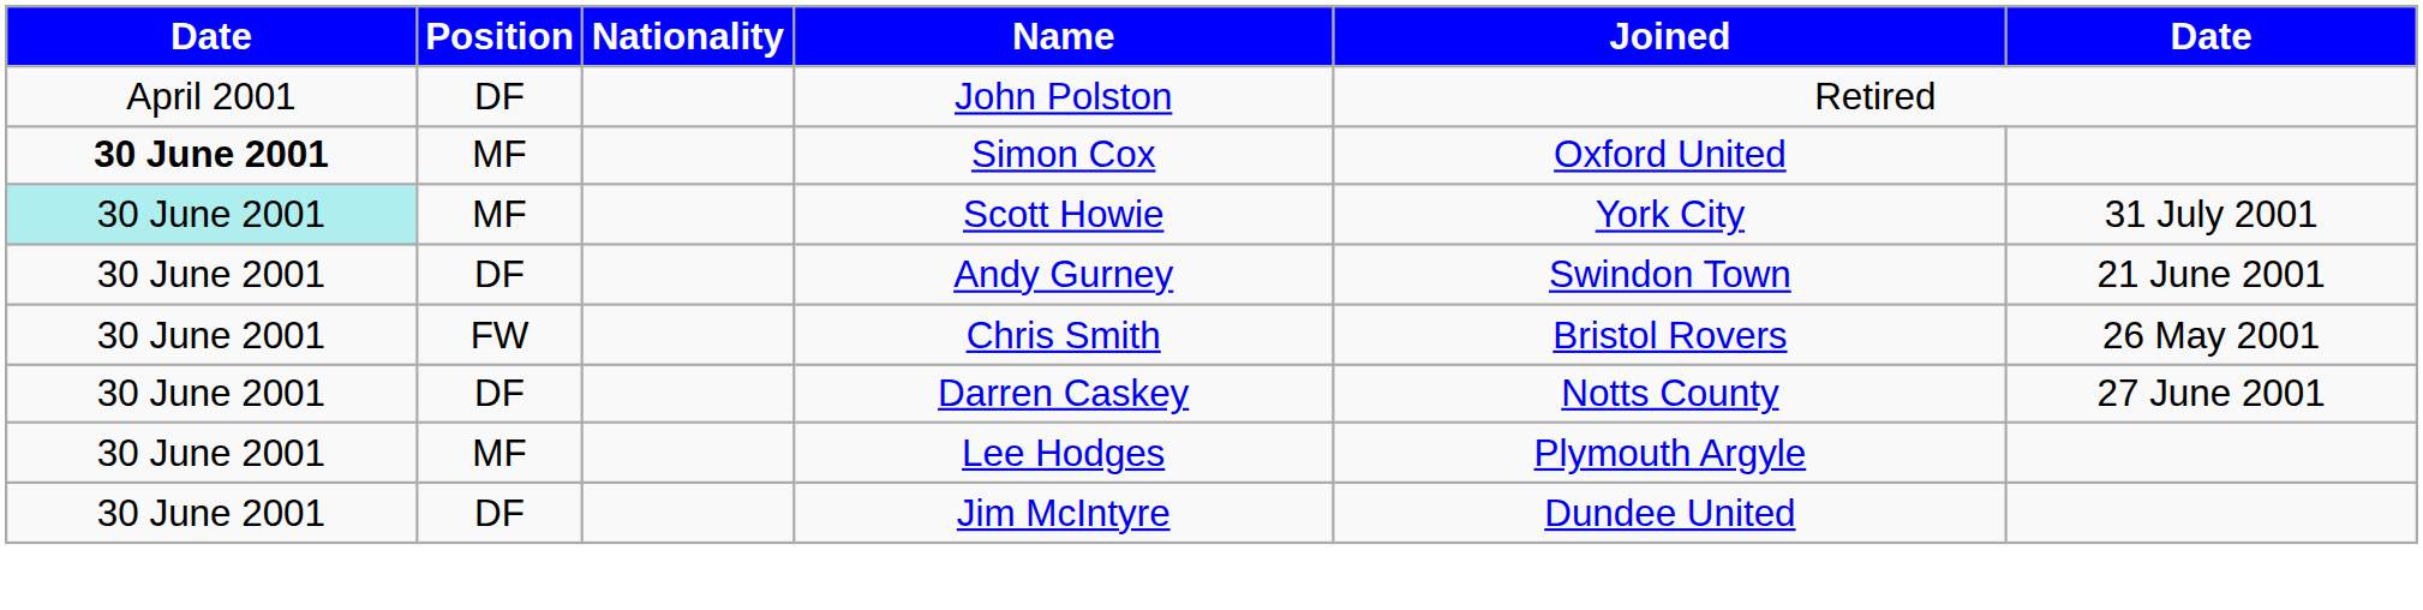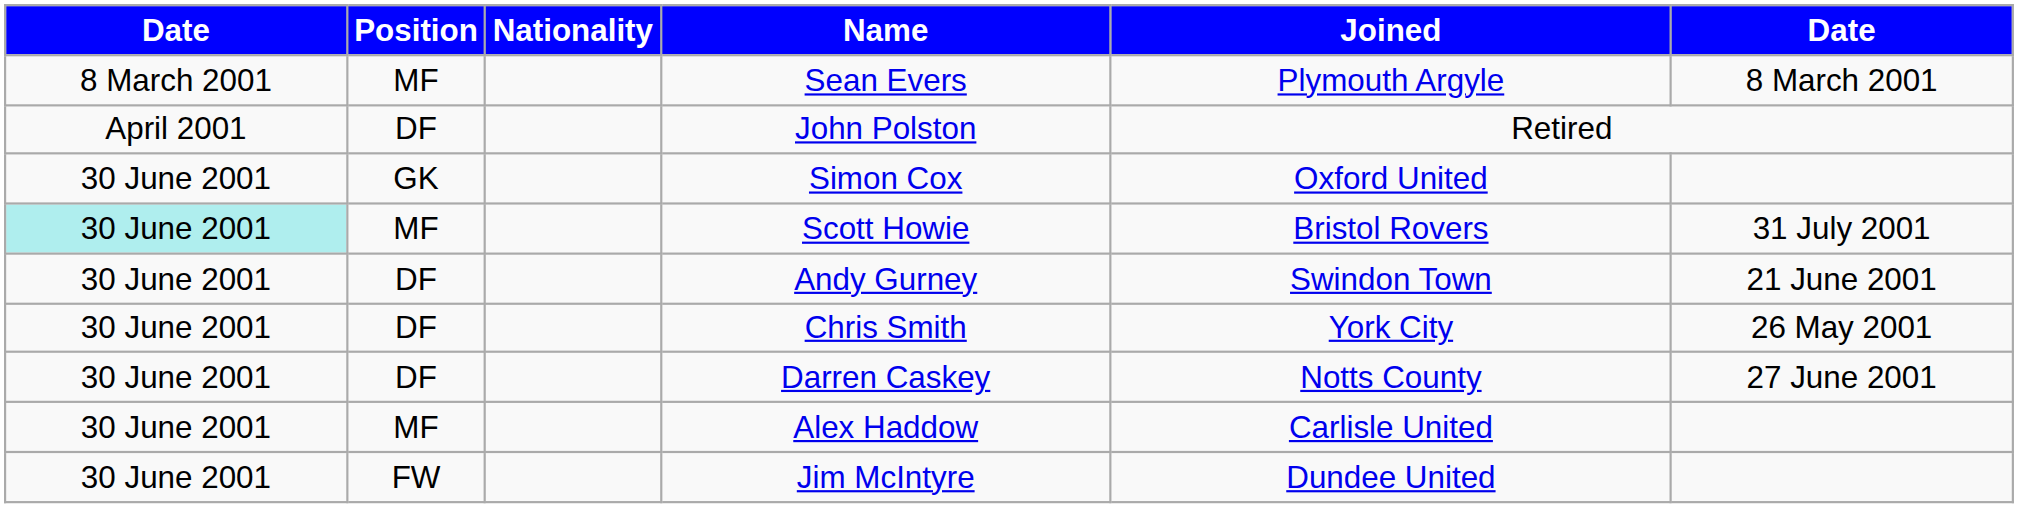+ row: 8 March 2001 | MF | Sean Evers | Plymouth Argyle | 8 March 2001
Simon Cox | column 1: bold -> normal
Simon Cox | Position: MF -> GK
Scott Howie | Joined: York City -> Bristol Rovers
Chris Smith | Position: FW -> DF
Chris Smith | Joined: Bristol Rovers -> York City
+ row: 30 June 2001 | MF | Alex Haddow | Carlisle United
- row: 30 June 2001 | MF | Lee Hodges | Plymouth Argyle
Jim McIntyre | Position: DF -> FW
